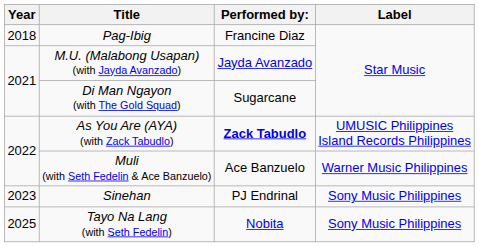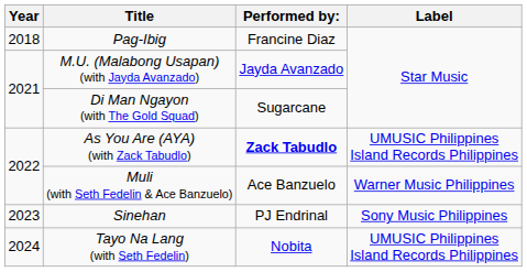Tayo Na Lang (with Seth Fedelin) | Year: 2025 -> 2024
Tayo Na Lang (with Seth Fedelin) | Label: Sony Music Philippines -> UMUSIC Philippines Island Records Philippines
